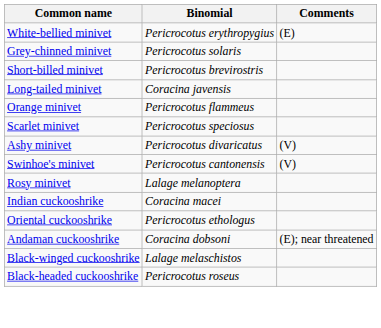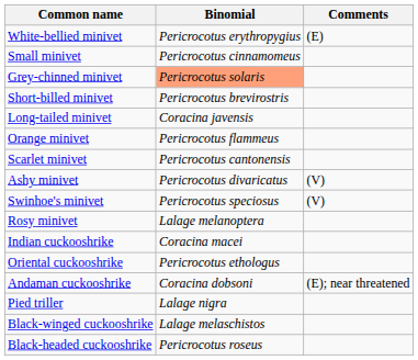+ row: Small minivet | Pericrocotus cinnamomeus
Grey-chinned minivet | Binomial: no background -> lightsalmon background
Scarlet minivet | Binomial: Pericrocotus speciosus -> Pericrocotus cantonensis
Swinhoe's minivet | Binomial: Pericrocotus cantonensis -> Pericrocotus speciosus
+ row: Pied triller | Lalage nigra
